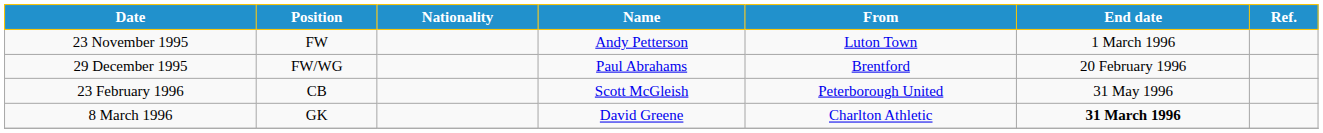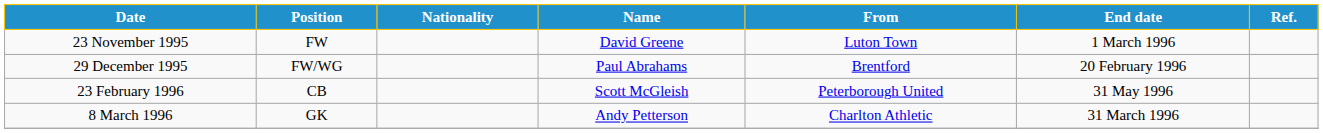23 November 1995 | Name: Andy Petterson -> David Greene
8 March 1996 | Name: David Greene -> Andy Petterson
8 March 1996 | End date: bold -> normal
